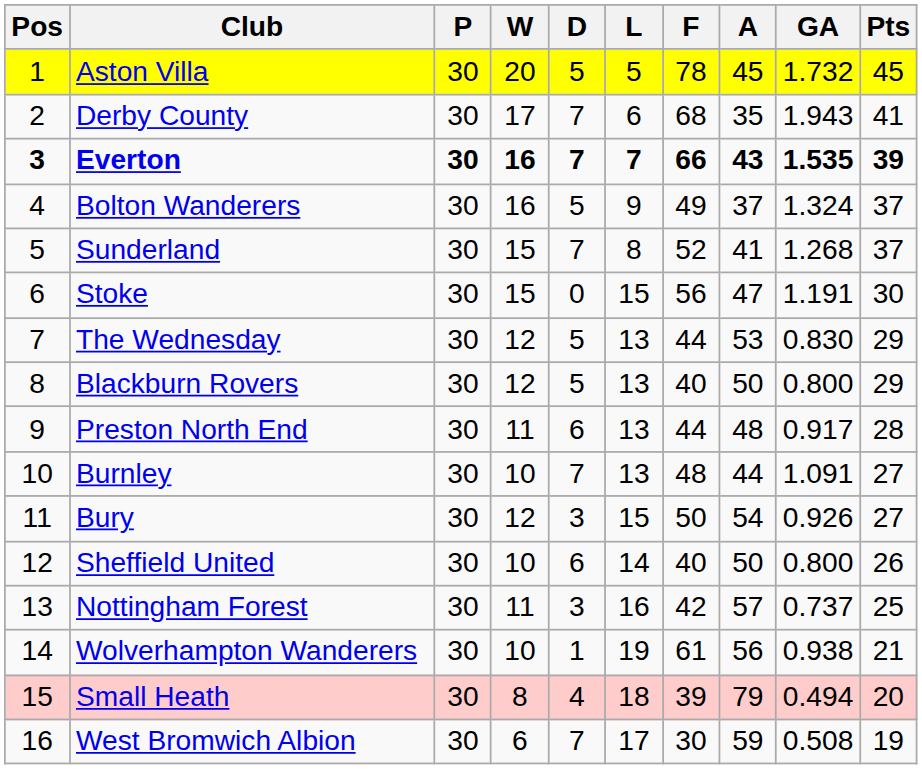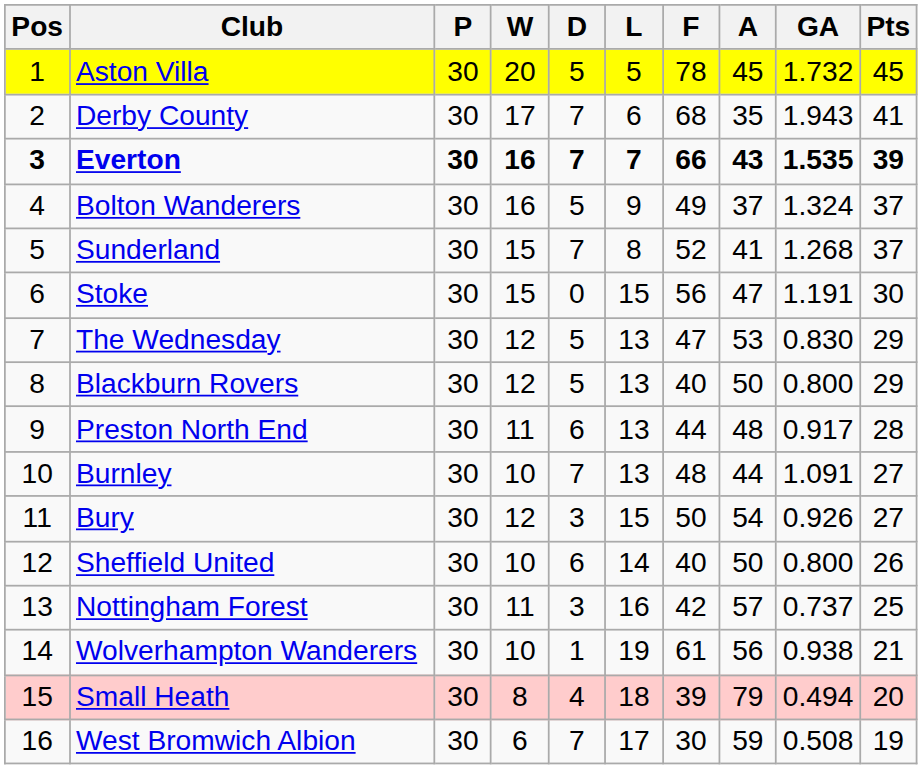The Wednesday | F: 44 -> 47
